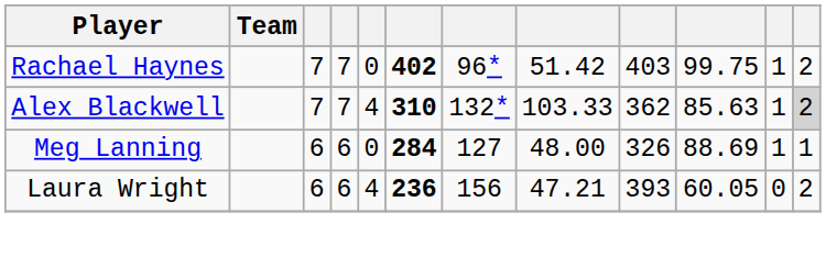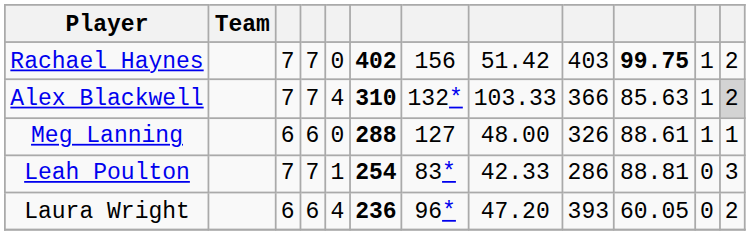Rachael Haynes | column 7: 96* -> 156
Rachael Haynes | column 10: normal -> bold
Alex Blackwell | column 9: 362 -> 366
Meg Lanning | column 6: 284 -> 288
Meg Lanning | column 10: 88.69 -> 88.61
+ row: Leah Poulton | 7 | 7 | 1 | 254 | 83* | 42.33 | 286 | 88.81 | 0 | 3
Laura Wright | column 7: 156 -> 96*
Laura Wright | column 8: 47.21 -> 47.20
